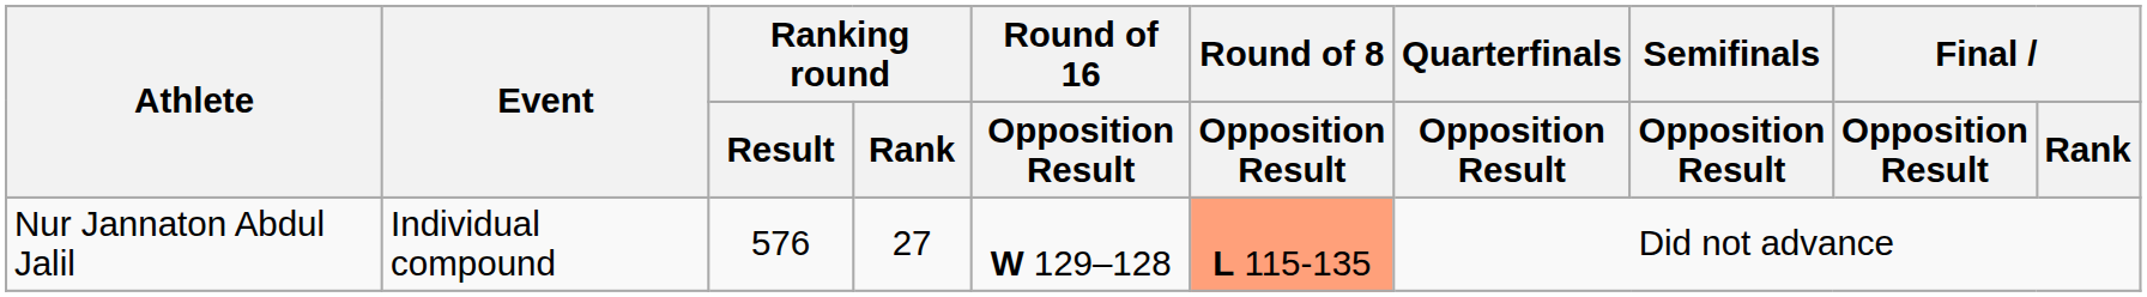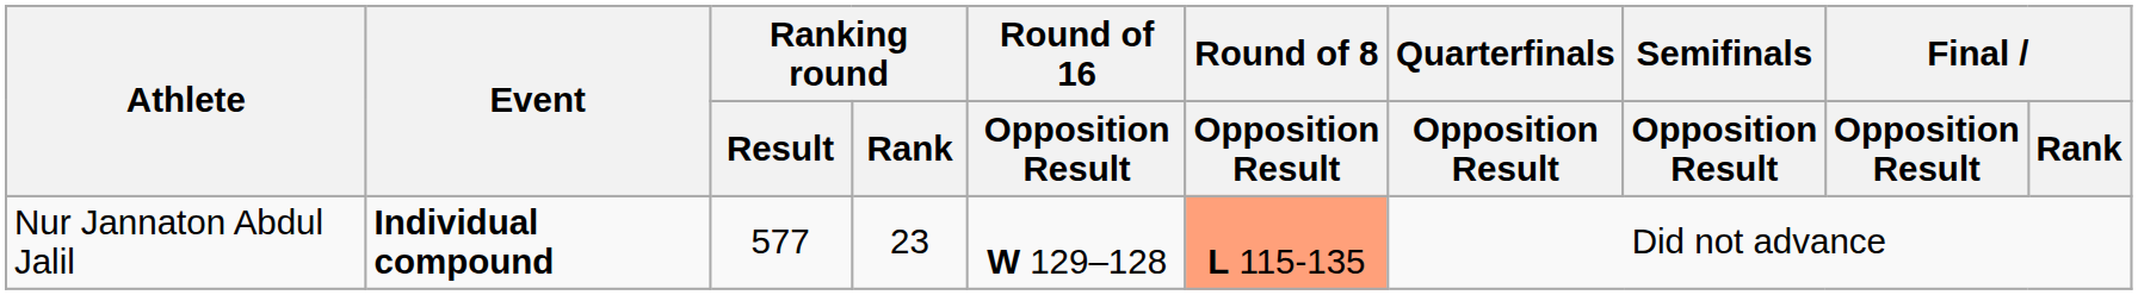Nur Jannaton Abdul Jalil | Event: normal -> bold
Nur Jannaton Abdul Jalil | Ranking round / Result: 576 -> 577
Nur Jannaton Abdul Jalil | Ranking round / Rank: 27 -> 23
